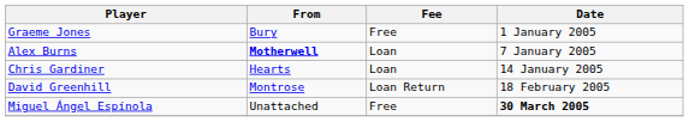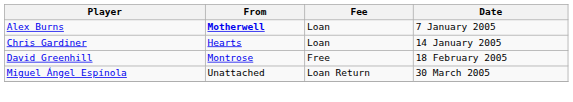- row: Graeme Jones | Bury | Free | 1 January 2005
David Greenhill | Fee: Loan Return -> Free
Miguel Ángel Espínola | Fee: Free -> Loan Return
Miguel Ángel Espínola | Date: bold -> normal
